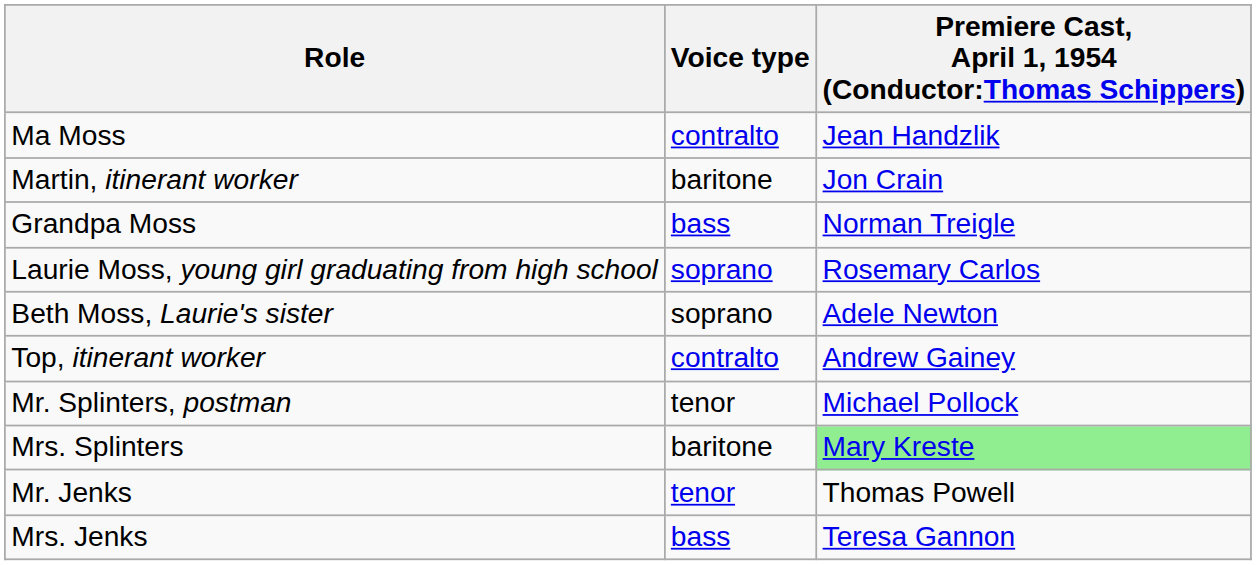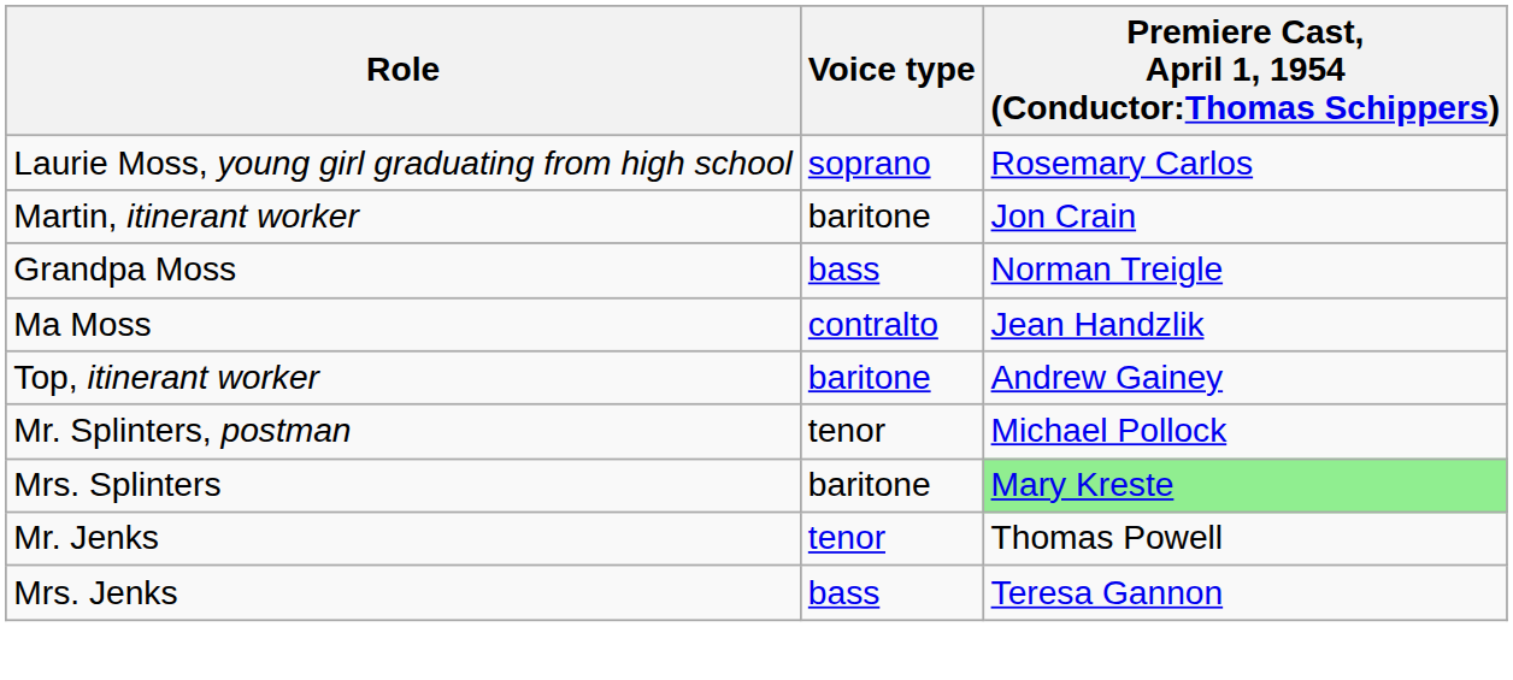rows swapped: Laurie Moss, young girl graduating from high school <-> Ma Moss
- row: Beth Moss, Laurie's sister | soprano | Adele Newton
Top, itinerant worker | Voice type: contralto -> baritone
